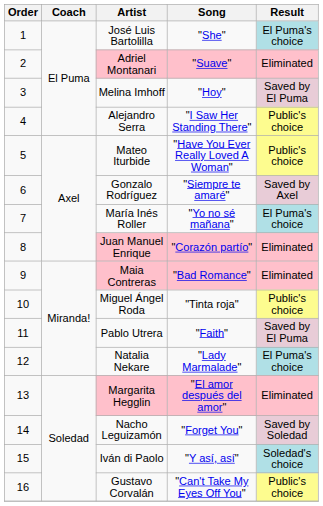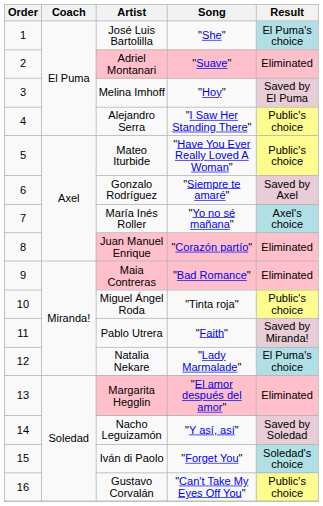María Inés Roller | Result: El Puma's choice -> Axel's choice
Pablo Utrera | Result: Saved by El Puma -> Saved by Miranda!
Nacho Leguizamón | Song: "Forget You" -> "Y así, así"
Iván di Paolo | Song: "Y así, así" -> "Forget You"
